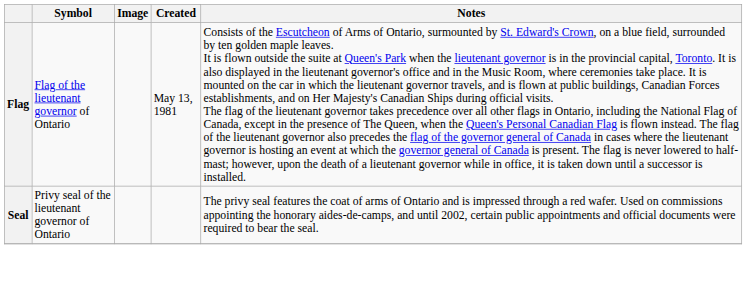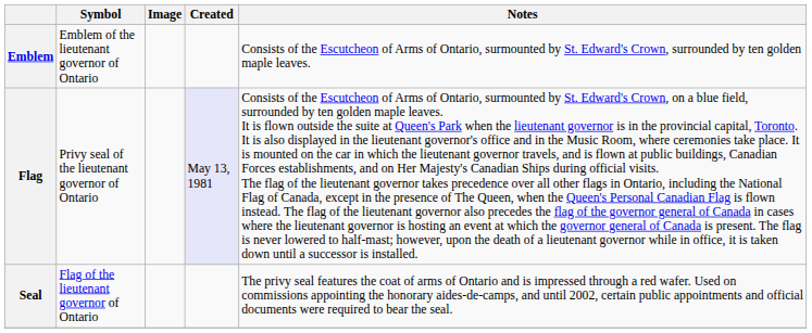+ row: Emblem | Emblem of the lieutenant governor of Ontario | Consists of the Escutcheon of Arms of Ontario, surmounted by St. Edward's Crown, surrounded by ten golden maple leaves.
Flag | Symbol: Flag of the lieutenant governor of Ontario -> Privy seal of the lieutenant governor of Ontario
Flag | Created: no background -> lavender background
Seal | Symbol: Privy seal of the lieutenant governor of Ontario -> Flag of the lieutenant governor of Ontario
